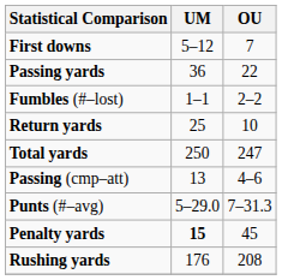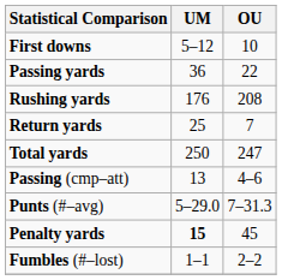First downs | OU: 7 -> 10
rows swapped: Rushing yards <-> Fumbles (#–lost)
Return yards | OU: 10 -> 7
